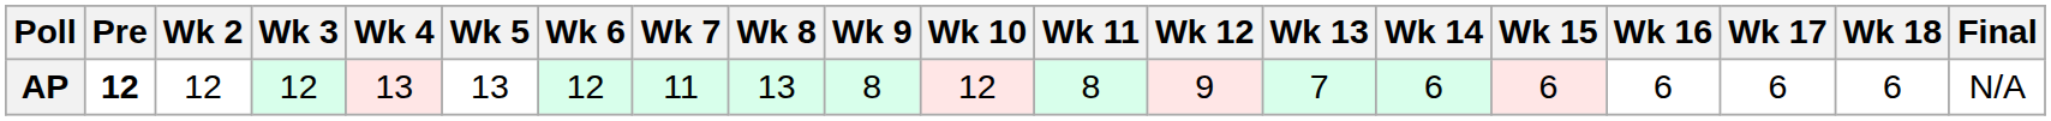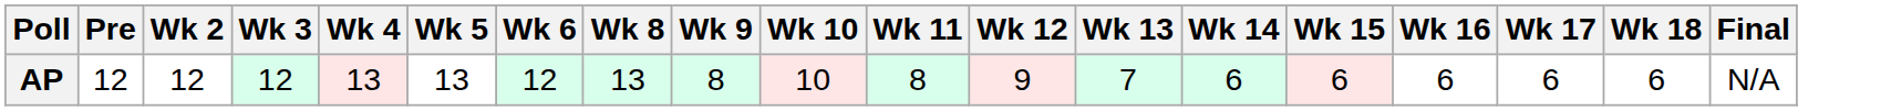- column: Wk 7 | 11
AP | Pre: bold -> normal
AP | Wk 10: 12 -> 10
